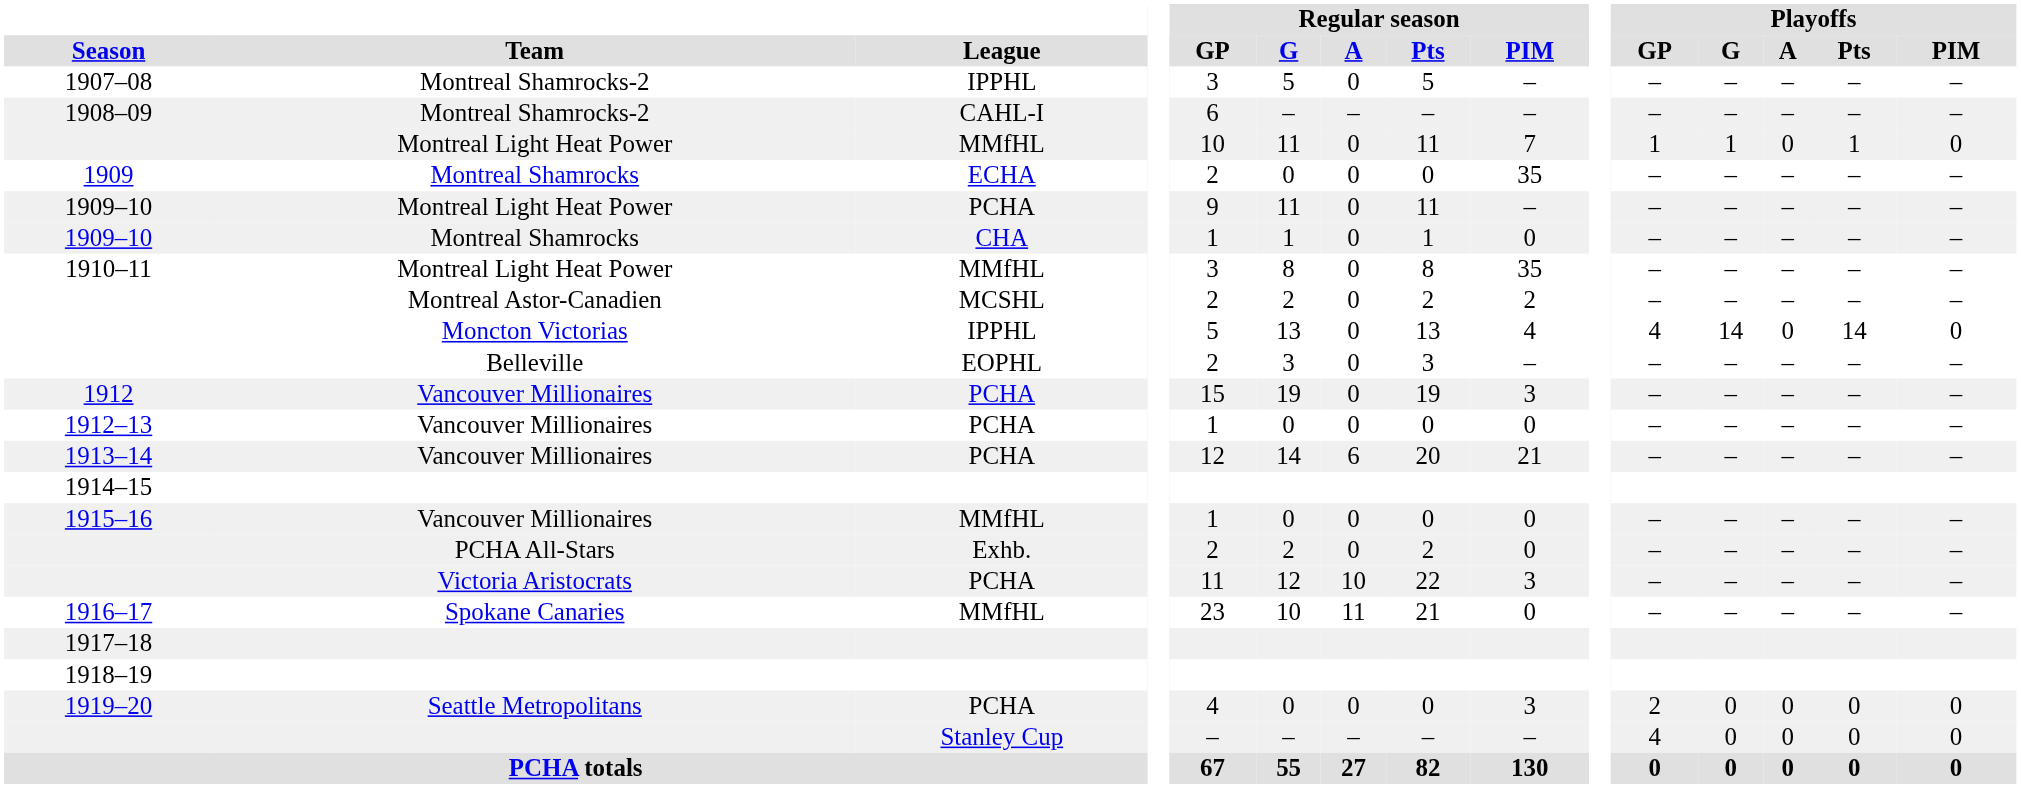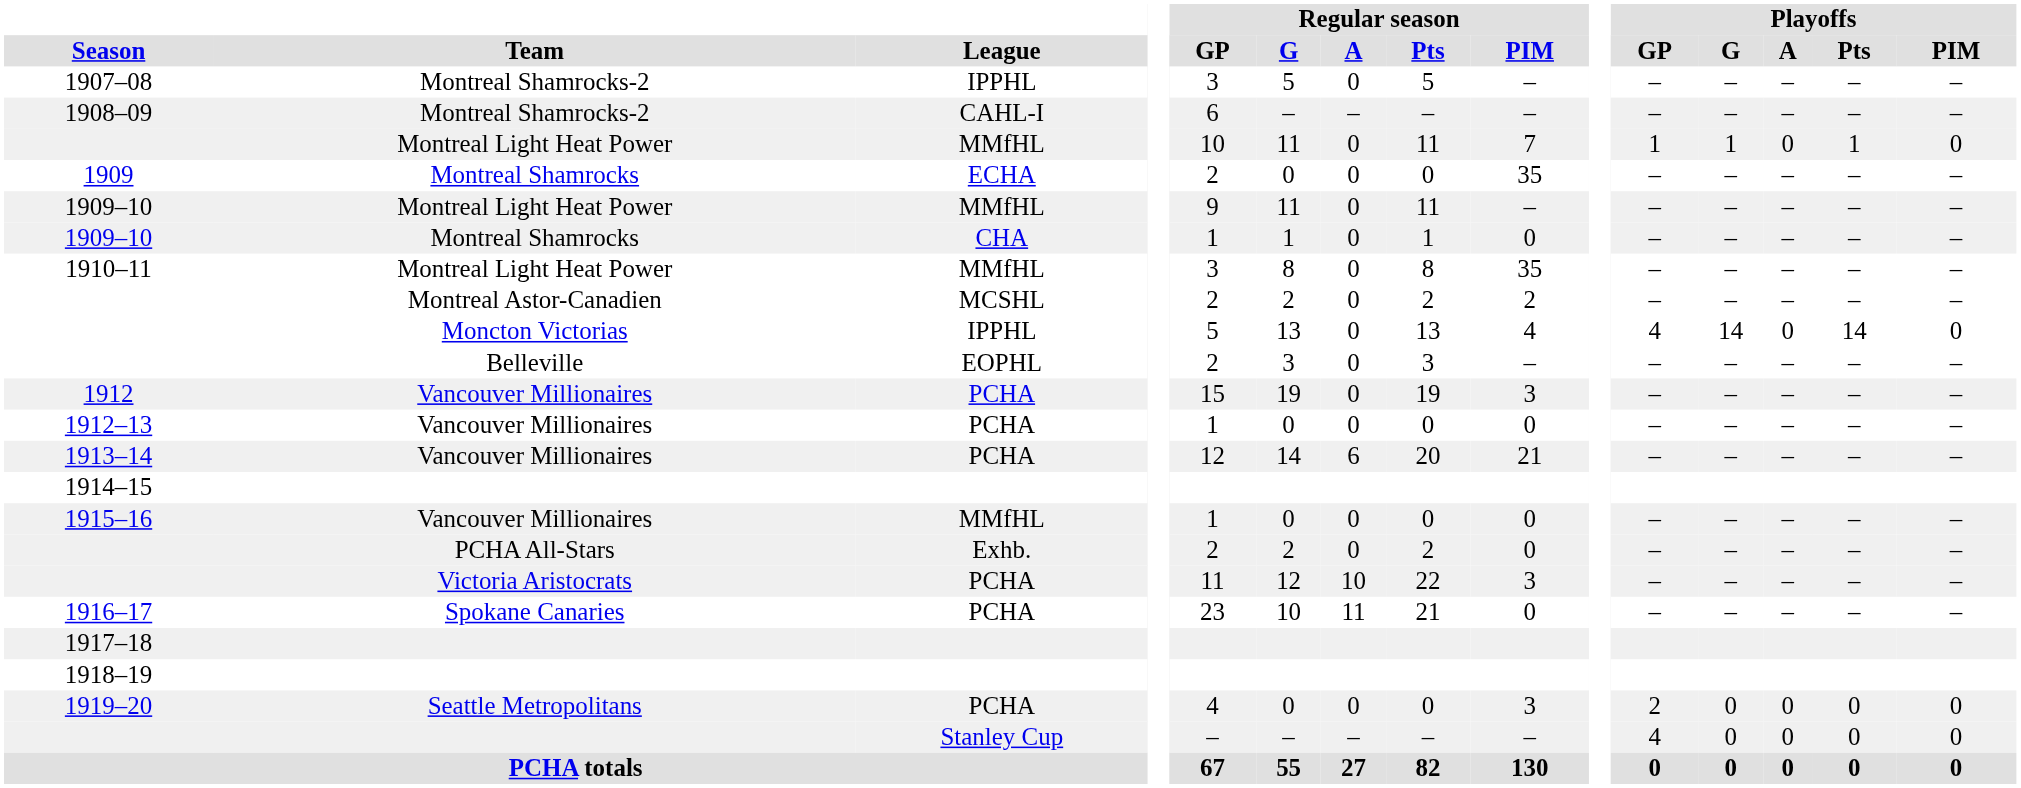1909–10 / Montreal Light Heat Power | League: PCHA -> MMfHL
1916–17 | League: MMfHL -> PCHA
